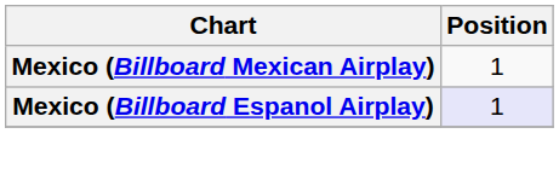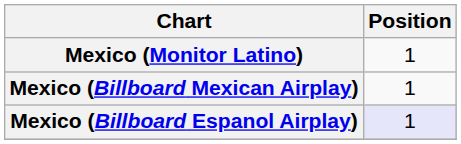+ row: Mexico (Monitor Latino) | 1
